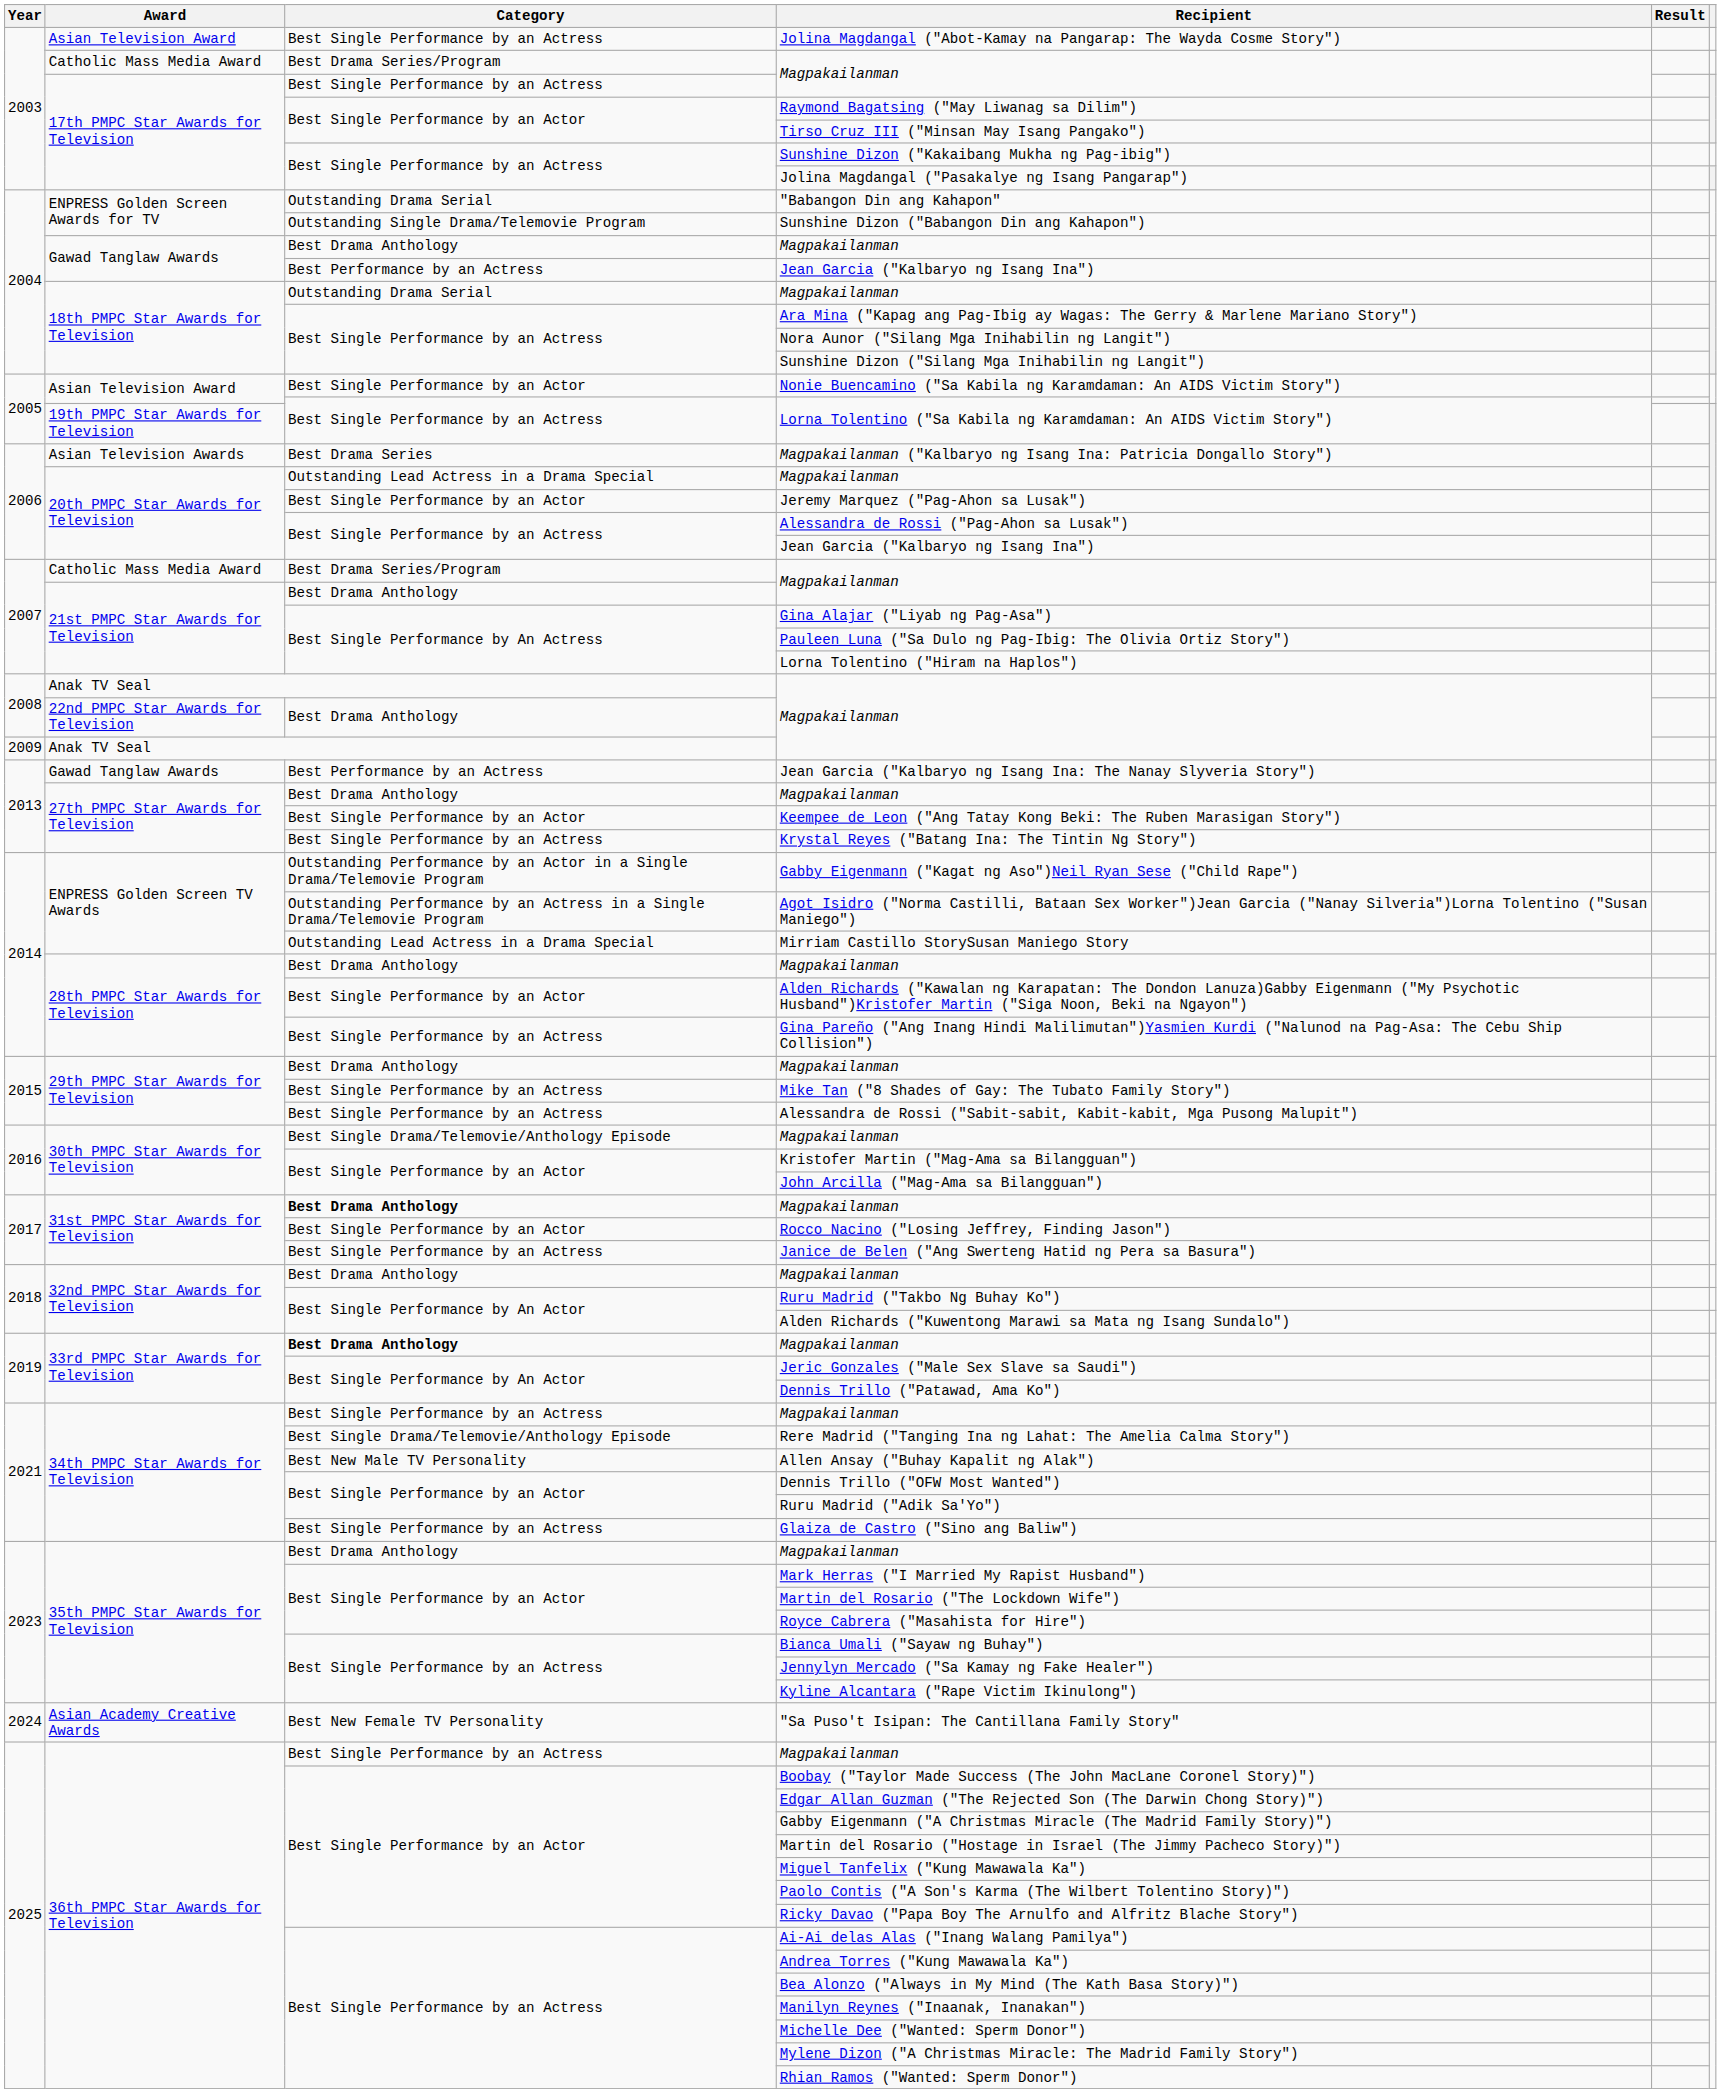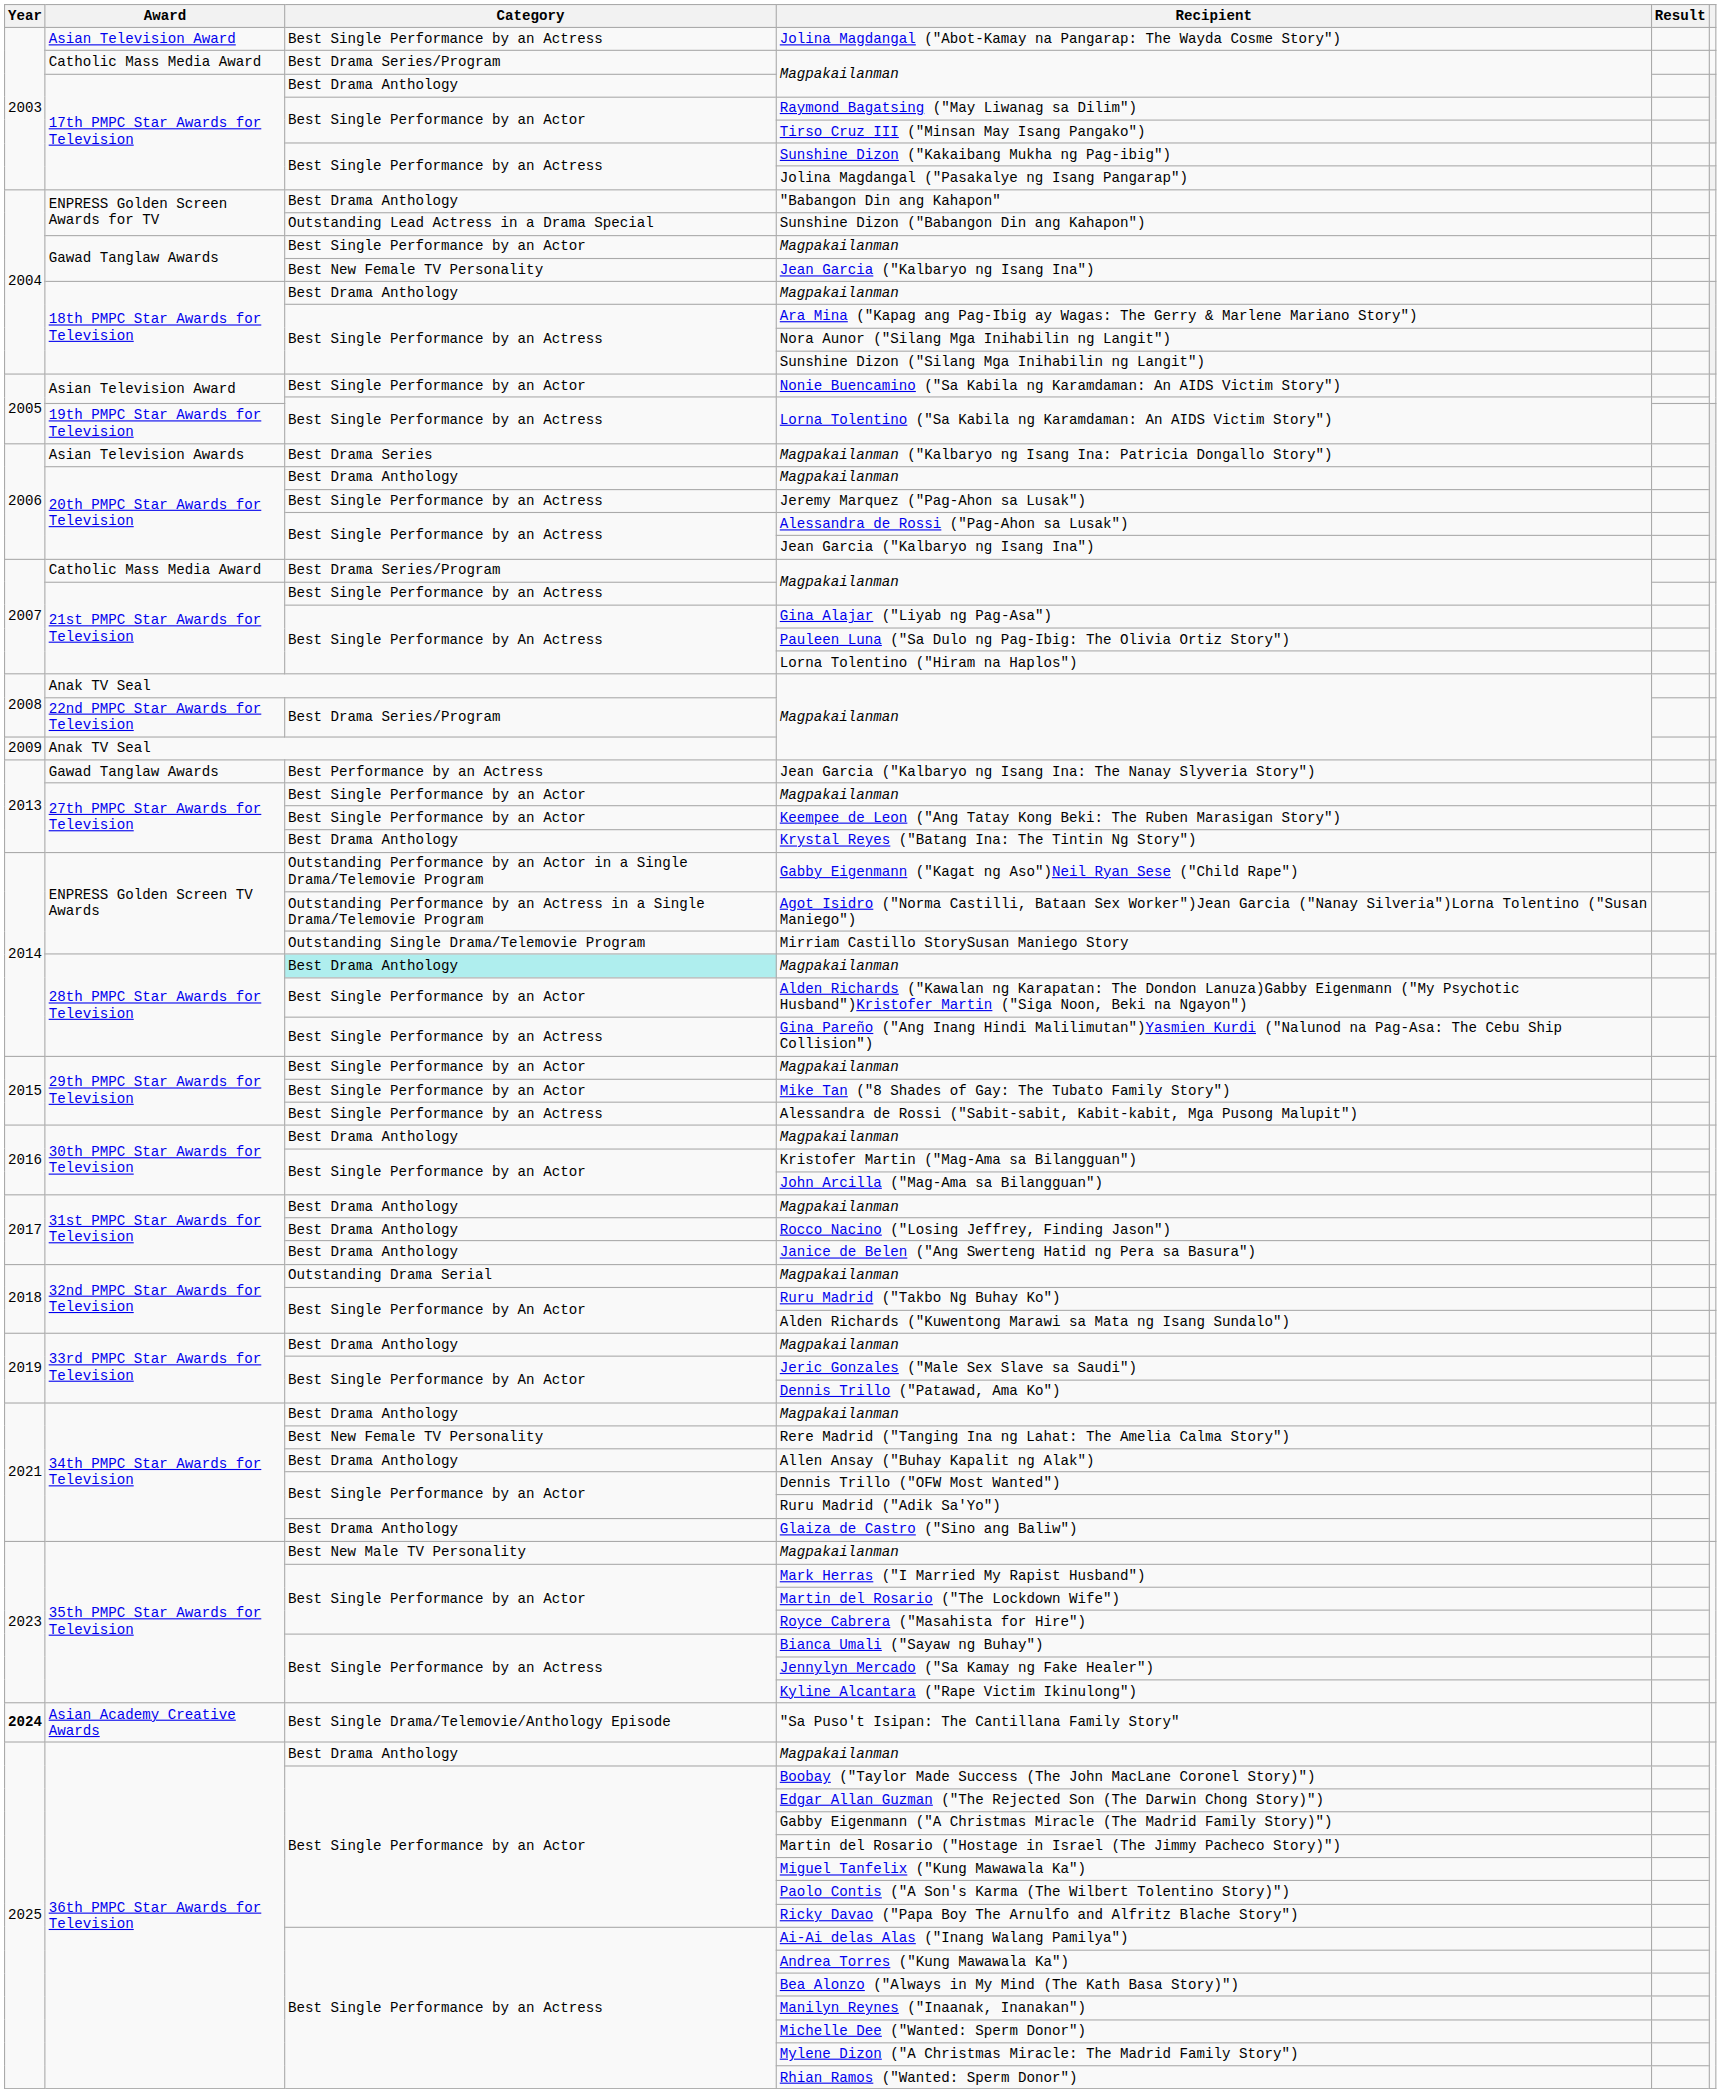17th PMPC Star Awards for Television / Magpakailanman | Category: Best Single Performance by an Actress -> Best Drama Anthology
"Babangon Din ang Kahapon" | Category: Outstanding Drama Serial -> Best Drama Anthology
Sunshine Dizon ("Babangon Din ang Kahapon") | Category: Outstanding Single Drama/Telemovie Program -> Outstanding Lead Actress in a Drama Special
Gawad Tanglaw Awards / Magpakailanman | Category: Best Drama Anthology -> Best Single Performance by an Actor
Gawad Tanglaw Awards / Jean Garcia ("Kalbaryo ng Isang Ina") | Category: Best Performance by an Actress -> Best New Female TV Personality
18th PMPC Star Awards for Television / Magpakailanman | Category: Outstanding Drama Serial -> Best Drama Anthology
20th PMPC Star Awards for Television / Magpakailanman | Category: Outstanding Lead Actress in a Drama Special -> Best Drama Anthology
Jeremy Marquez ("Pag-Ahon sa Lusak") | Category: Best Single Performance by an Actor -> Best Single Performance by an Actress
21st PMPC Star Awards for Television / Magpakailanman | Category: Best Drama Anthology -> Best Single Performance by an Actress
22nd PMPC Star Awards for Television / Magpakailanman | Category: Best Drama Anthology -> Best Drama Series/Program
27th PMPC Star Awards for Television / Magpakailanman | Category: Best Drama Anthology -> Best Single Performance by an Actor
Krystal Reyes ("Batang Ina: The Tintin Ng Story") | Category: Best Single Performance by an Actress -> Best Drama Anthology
Mirriam Castillo StorySusan Maniego Story | Category: Outstanding Lead Actress in a Drama Special -> Outstanding Single Drama/Telemovie Program
28th PMPC Star Awards for Television / Magpakailanman | Category: no background -> paleturquoise background
29th PMPC Star Awards for Television / Magpakailanman | Category: Best Drama Anthology -> Best Single Performance by an Actor
Mike Tan ("8 Shades of Gay: The Tubato Family Story") | Category: Best Single Performance by an Actress -> Best Single Performance by an Actor
30th PMPC Star Awards for Television / Magpakailanman | Category: Best Single Drama/Telemovie/Anthology Episode -> Best Drama Anthology
31st PMPC Star Awards for Television / Magpakailanman | Category: bold -> normal
Rocco Nacino ("Losing Jeffrey, Finding Jason") | Category: Best Single Performance by an Actor -> Best Drama Anthology
Janice de Belen ("Ang Swerteng Hatid ng Pera sa Basura") | Category: Best Single Performance by an Actress -> Best Drama Anthology
32nd PMPC Star Awards for Television / Magpakailanman | Category: Best Drama Anthology -> Outstanding Drama Serial
33rd PMPC Star Awards for Television / Magpakailanman | Category: bold -> normal
34th PMPC Star Awards for Television / Magpakailanman | Category: Best Single Performance by an Actress -> Best Drama Anthology
Rere Madrid ("Tanging Ina ng Lahat: The Amelia Calma Story") | Category: Best Single Drama/Telemovie/Anthology Episode -> Best New Female TV Personality
Allen Ansay ("Buhay Kapalit ng Alak") | Category: Best New Male TV Personality -> Best Drama Anthology
Glaiza de Castro ("Sino ang Baliw") | Category: Best Single Performance by an Actress -> Best Drama Anthology
35th PMPC Star Awards for Television / Magpakailanman | Category: Best Drama Anthology -> Best New Male TV Personality
"Sa Puso't Isipan: The Cantillana Family Story" | Year: normal -> bold
"Sa Puso't Isipan: The Cantillana Family Story" | Category: Best New Female TV Personality -> Best Single Drama/Telemovie/Anthology Episode
36th PMPC Star Awards for Television / Magpakailanman | Category: Best Single Performance by an Actress -> Best Drama Anthology
